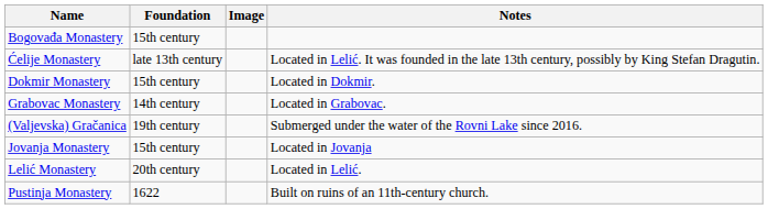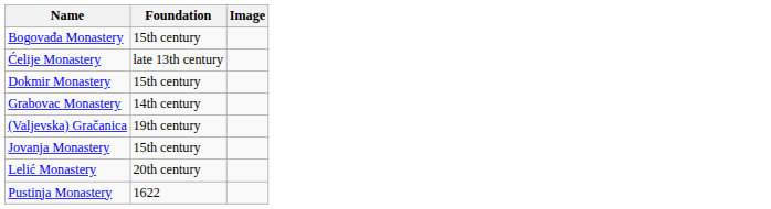- column: Notes | Located in Lelić. It was founded in the late 13th century, possibly by King Stefan Dragutin. | Located in Dokmir. | Located in Grabovac. | Submerged under the water of the Rovni Lake since 2016. | Located in Jovanja | Located in Lelić. | Built on ruins of an 11th-century church.
